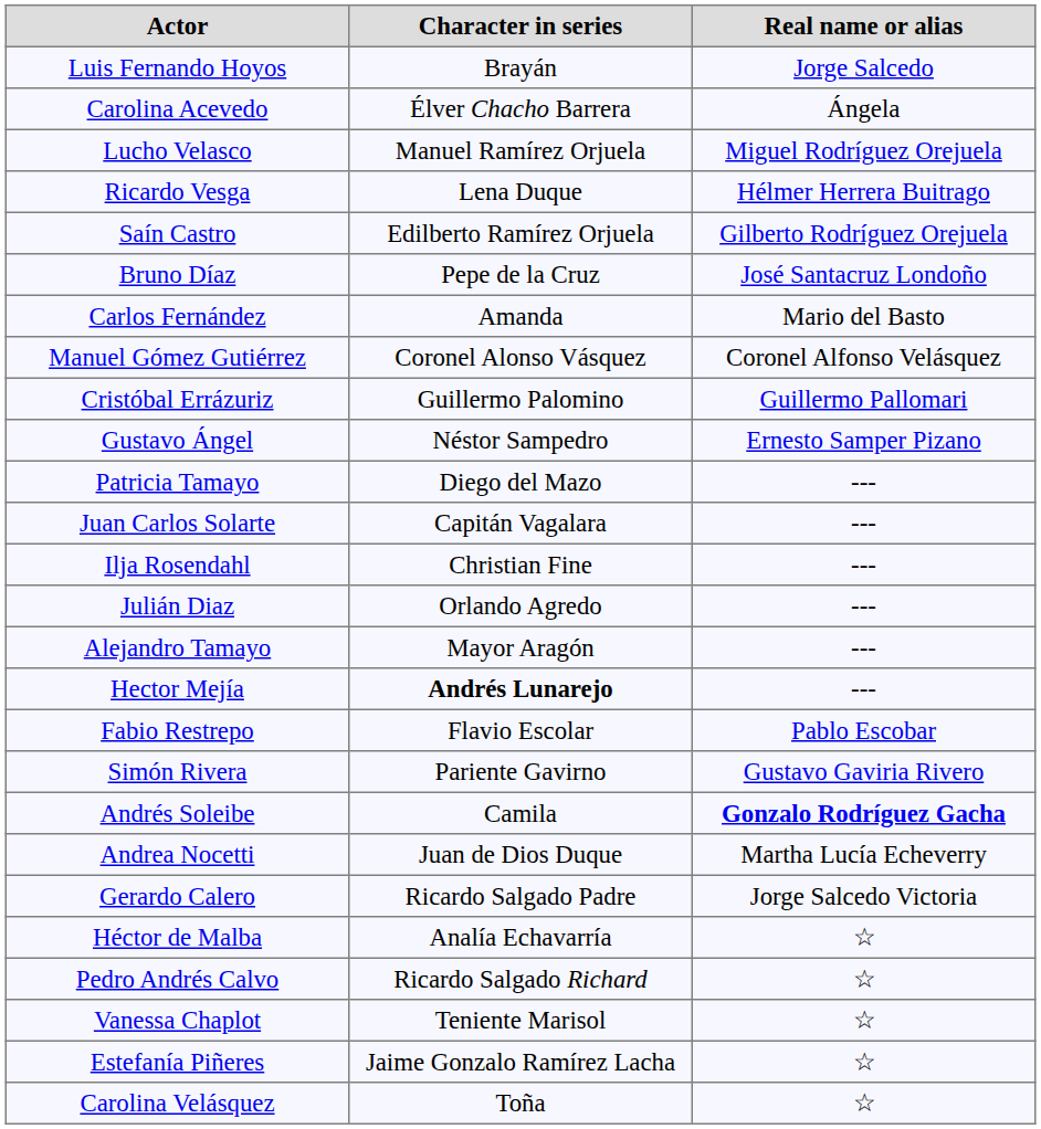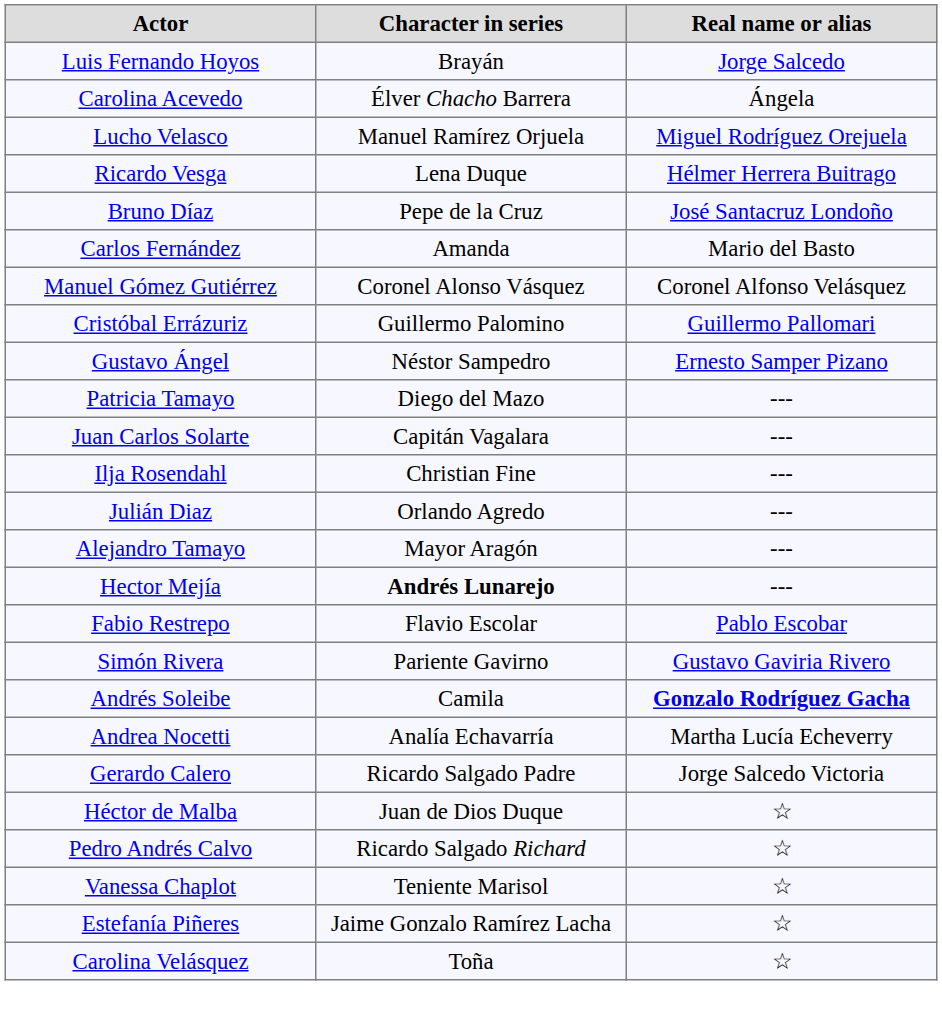- row: Saín Castro | Edilberto Ramírez Orjuela | Gilberto Rodríguez Orejuela
Andrea Nocetti | Character in series: Juan de Dios Duque -> Analía Echavarría
Héctor de Malba | Character in series: Analía Echavarría -> Juan de Dios Duque
